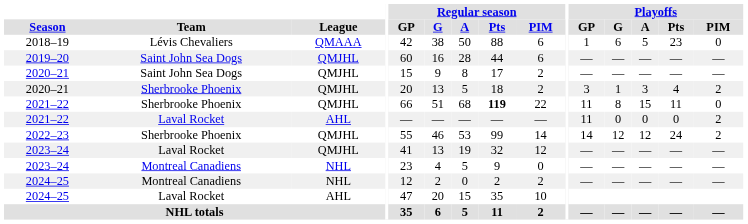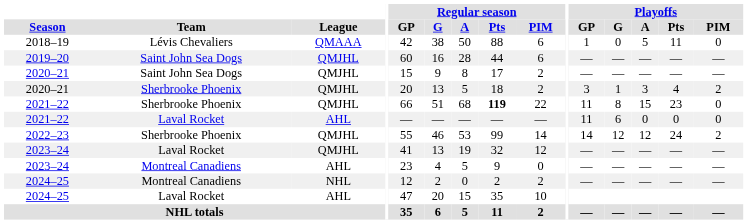2018–19 | Playoffs / G: 6 -> 0
2018–19 | Playoffs / Pts: 23 -> 11
2021–22 / Sherbrooke Phoenix | Playoffs / Pts: 11 -> 23
2021–22 / Laval Rocket | Playoffs / G: 0 -> 6
2021–22 / Laval Rocket | Playoffs / PIM: 2 -> 0
2023–24 / Montreal Canadiens | League: NHL -> AHL
